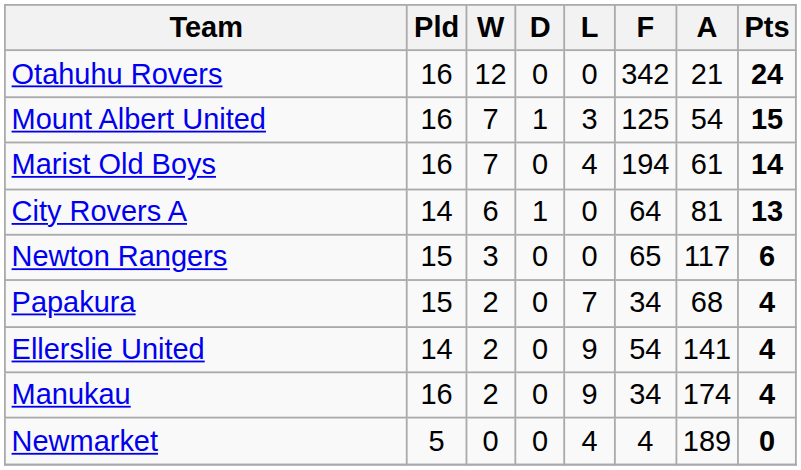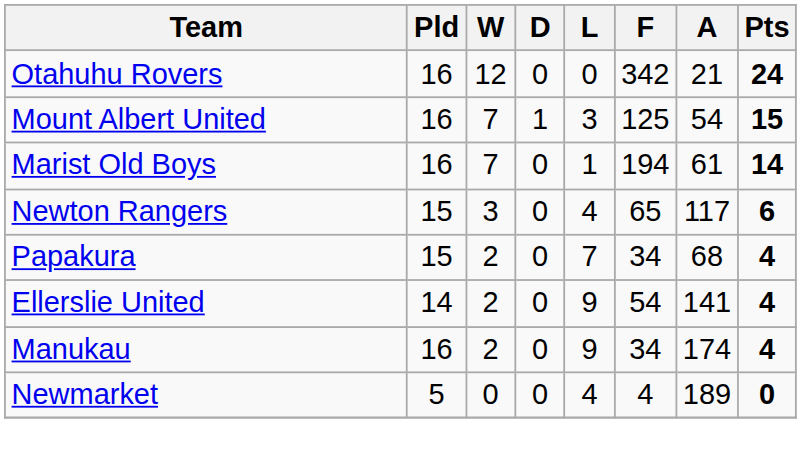Marist Old Boys | L: 4 -> 1
- row: City Rovers A | 14 | 6 | 1 | 0 | 64 | 81 | 13
Newton Rangers | L: 0 -> 4
